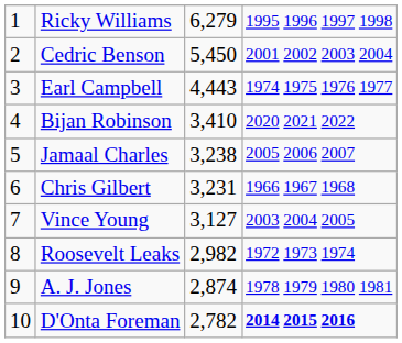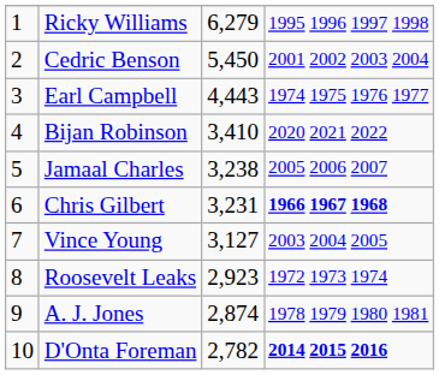Chris Gilbert | column 4: normal -> bold
Roosevelt Leaks | column 3: 2,982 -> 2,923
